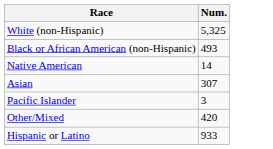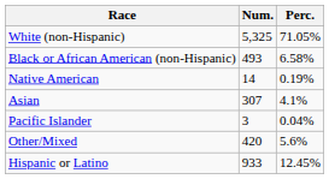+ column: Perc. | 71.05% | 6.58% | 0.19% | 4.1% | 0.04% | 5.6% | 12.45%
